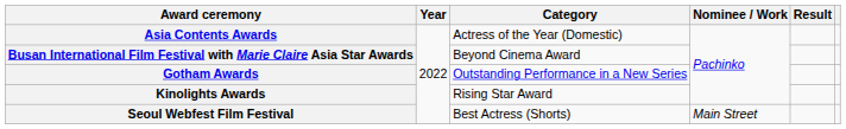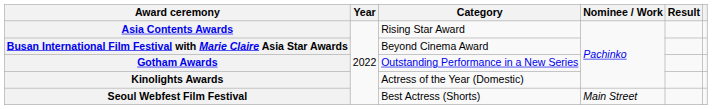Asia Contents Awards | Category: Actress of the Year (Domestic) -> Rising Star Award
Kinolights Awards | Category: Rising Star Award -> Actress of the Year (Domestic)
